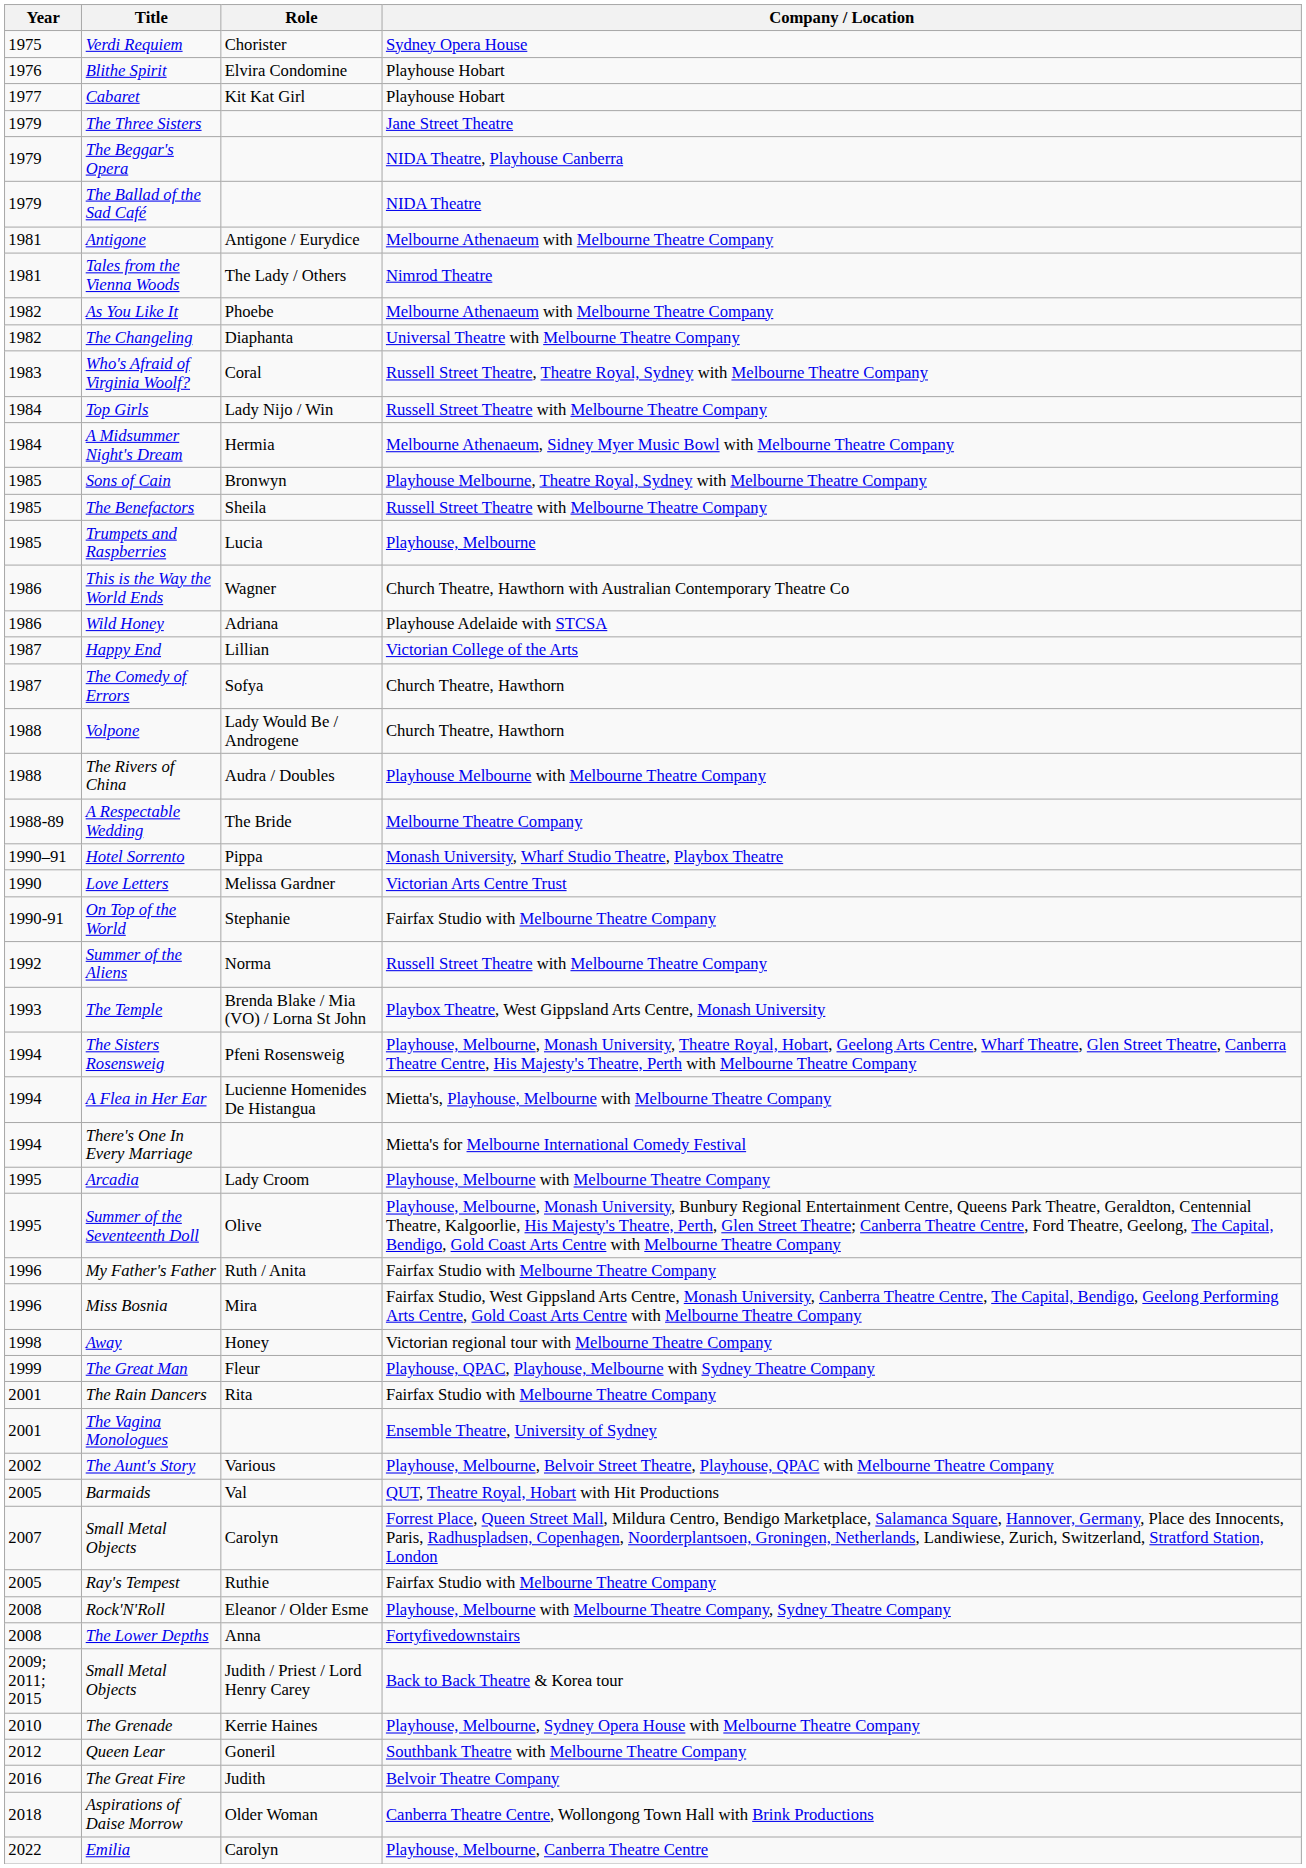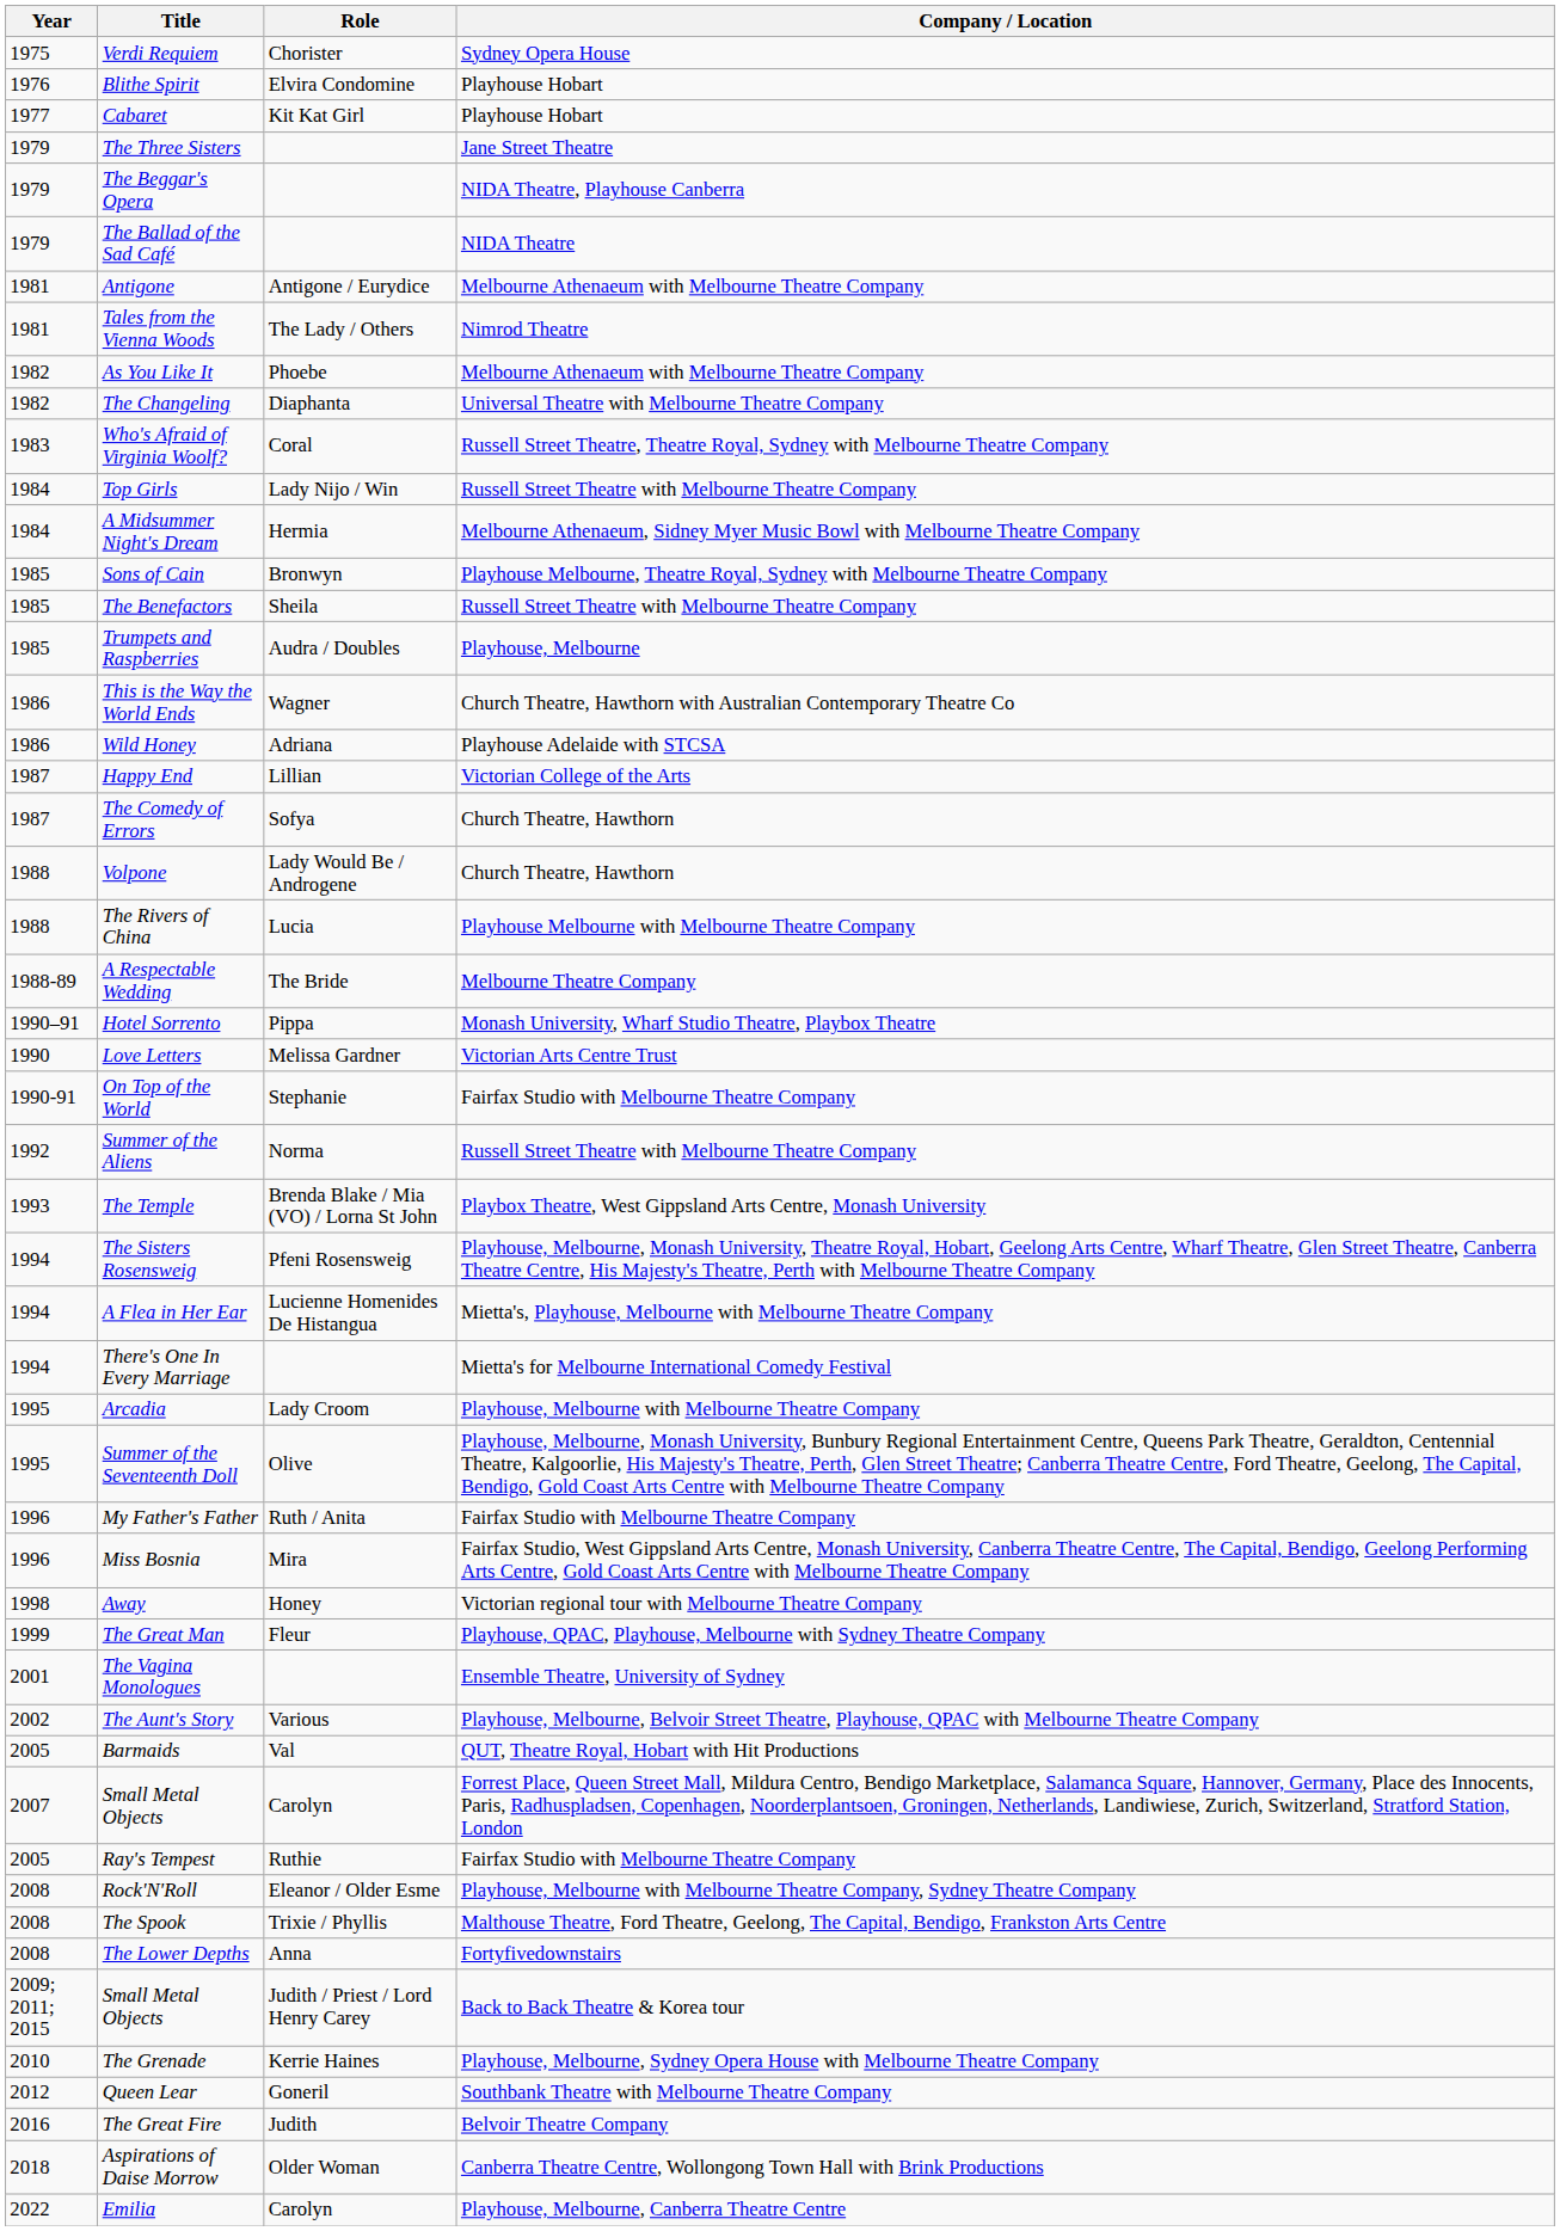Trumpets and Raspberries | Role: Lucia -> Audra / Doubles
The Rivers of China | Role: Audra / Doubles -> Lucia
- row: 2001 | The Rain Dancers | Rita | Fairfax Studio with Melbourne Theatre Company
+ row: 2008 | The Spook | Trixie / Phyllis | Malthouse Theatre, Ford Theatre, Geelong, The Capital, Bendigo, Frankston Arts Centre
